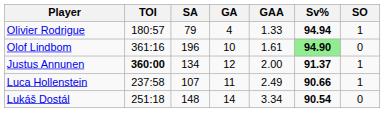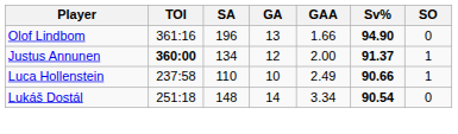- row: Olivier Rodrigue | 180:57 | 79 | 4 | 1.33 | 94.94 | 1
Olof Lindbom | GA: 10 -> 13
Olof Lindbom | GAA: 1.61 -> 1.66
Olof Lindbom | Sv%: lightgreen background -> no background
Luca Hollenstein | SA: 107 -> 110
Luca Hollenstein | GA: 11 -> 10
